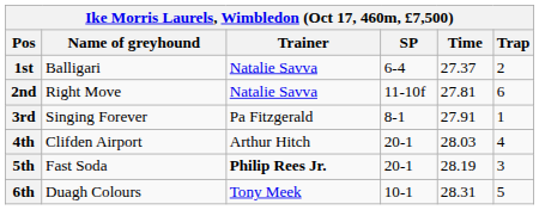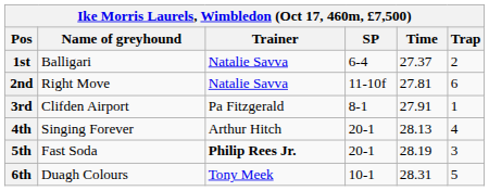3rd | Name of greyhound: Singing Forever -> Clifden Airport
4th | Name of greyhound: Clifden Airport -> Singing Forever
4th | Time: 28.03 -> 28.13
